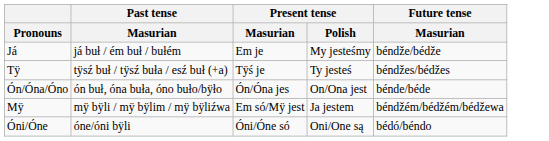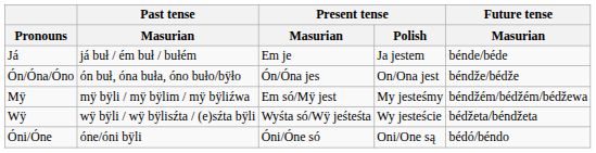Já | Present tense / Polish: My jesteśmy -> Ja jestem
Já | Future tense / Masurian: béndže/bédže -> bénde/béde
- row: Tÿ | tÿsź buł / tÿsź buła / esź buł (+a) | Tÿś je | Ty jesteś | béndžes/bédžes
Ón/Óna/Óno | Future tense / Masurian: bénde/béde -> béndže/bédže
Mÿ | Present tense / Polish: Ja jestem -> My jesteśmy
+ row: Wÿ | wÿ bÿli / wÿ bÿlisźta / (e)sźta bÿli | Wyśta só/Wÿ jeśteśta | Wy jesteście | bédžeta/béndžeta
